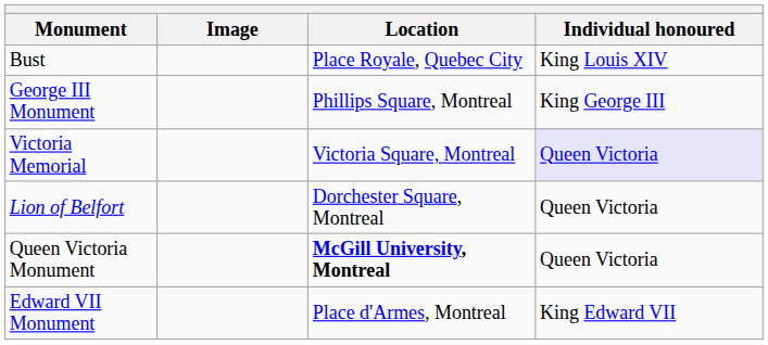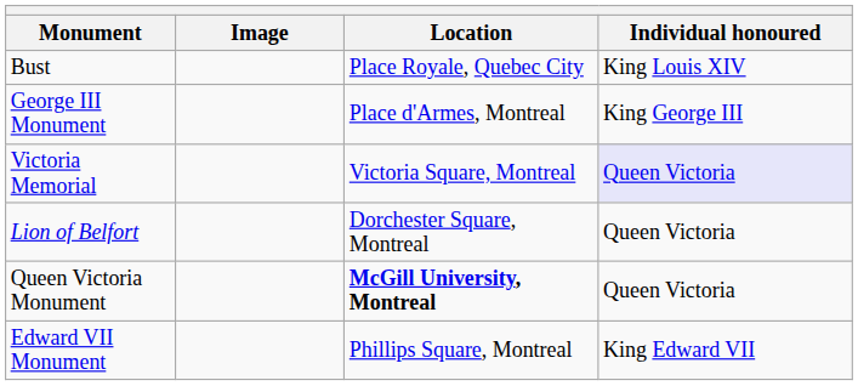George III Monument | Location: Phillips Square, Montreal -> Place d'Armes, Montreal
Edward VII Monument | Location: Place d'Armes, Montreal -> Phillips Square, Montreal
